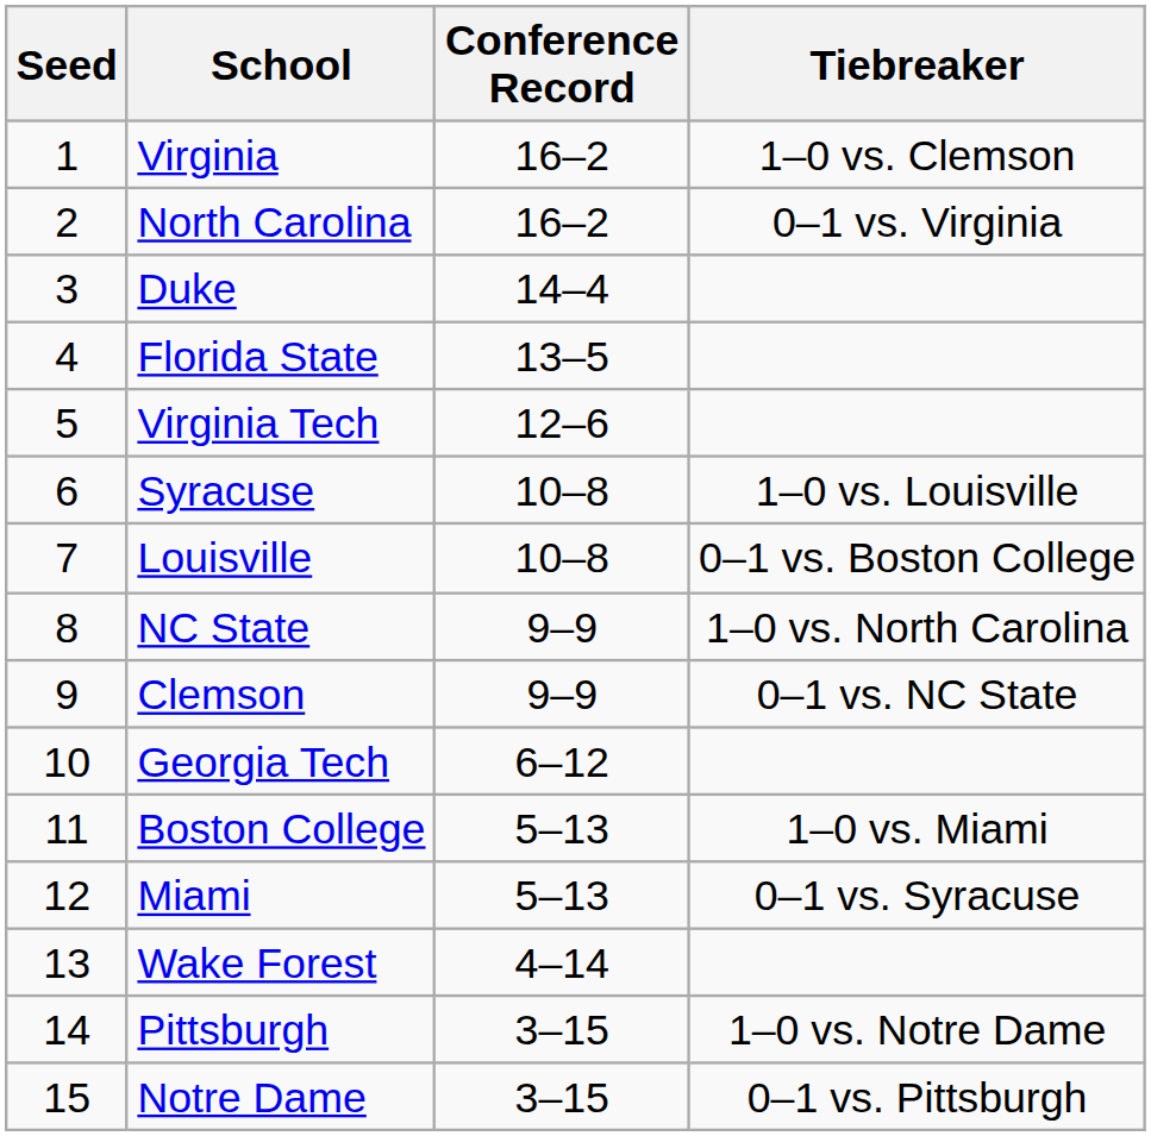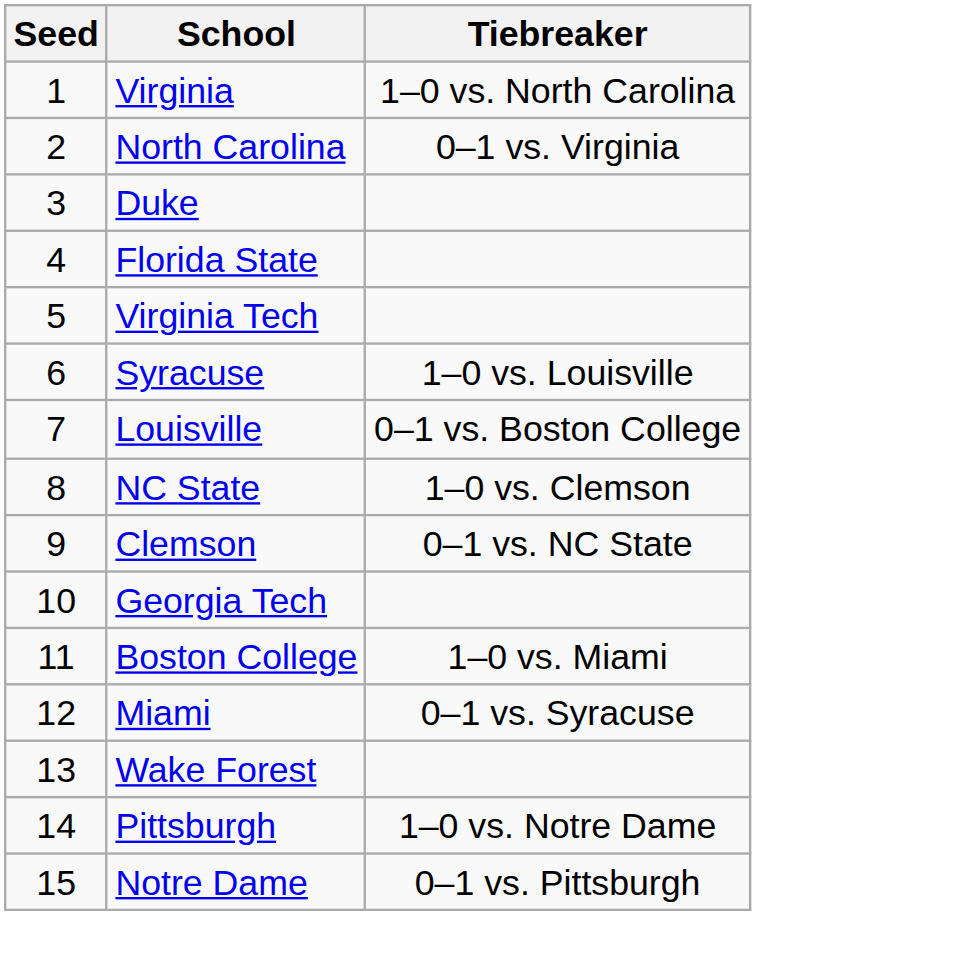- column: Conference Record | 16–2 | 16–2 | 14–4 | 13–5 | 12–6 | 10–8 | 10–8 | 9–9 | 9–9 | 6–12 | 5–13 | 5–13 | 4–14 | 3–15 | 3–15
Virginia | Tiebreaker: 1–0 vs. Clemson -> 1–0 vs. North Carolina
NC State | Tiebreaker: 1–0 vs. North Carolina -> 1–0 vs. Clemson
